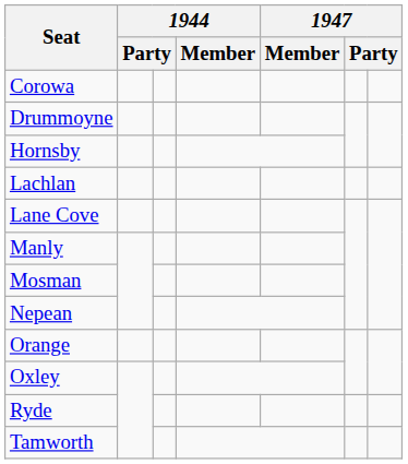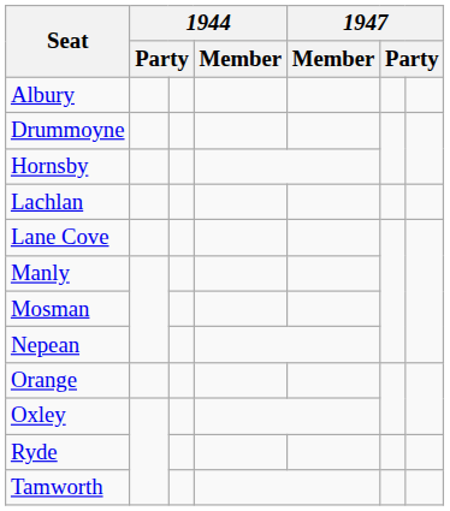+ row: Albury
- row: Corowa
